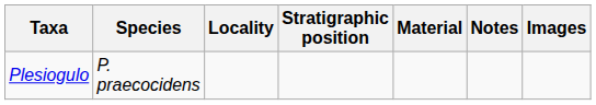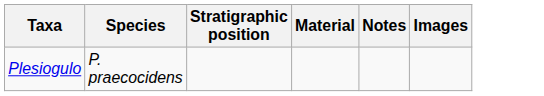- column: Locality
